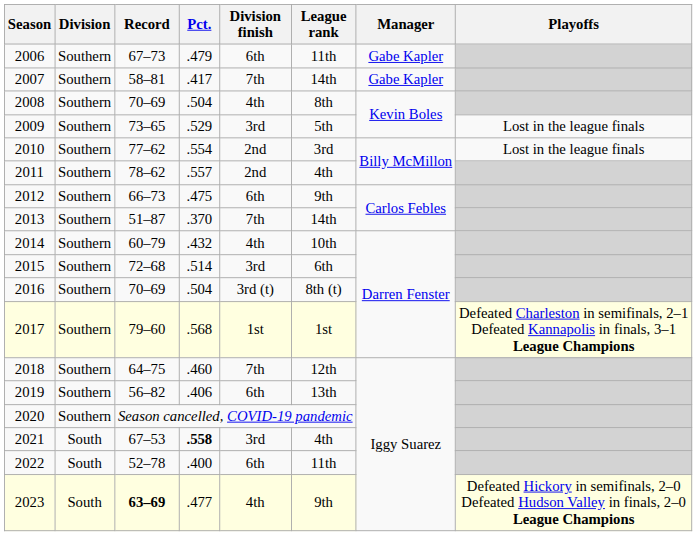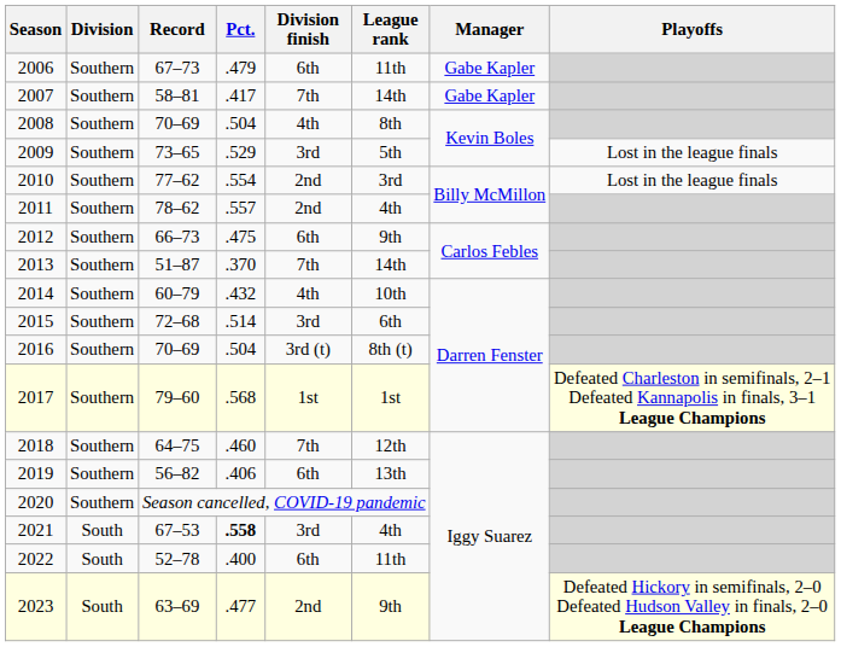2023 | Record: bold -> normal
2023 | Division finish: 4th -> 2nd
